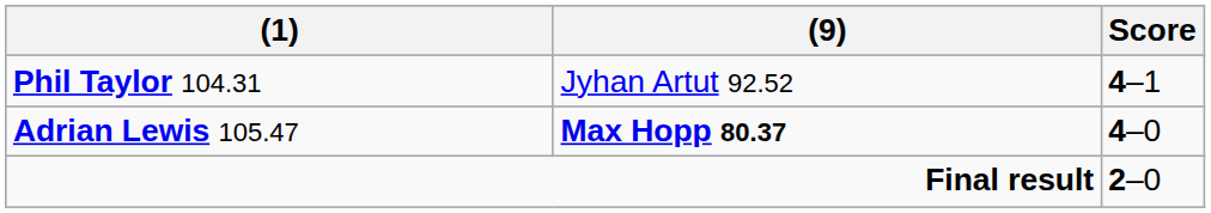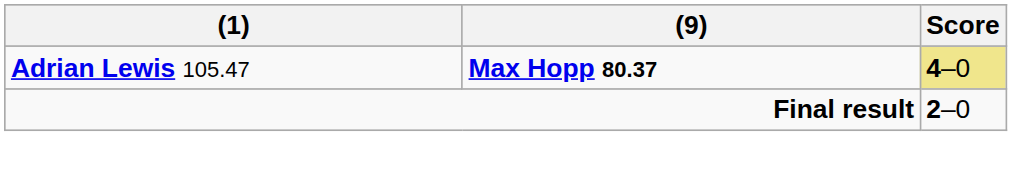- row: Phil Taylor 104.31 | Jyhan Artut 92.52 | 4–1
Adrian Lewis 105.47 | Score: no background -> khaki background
